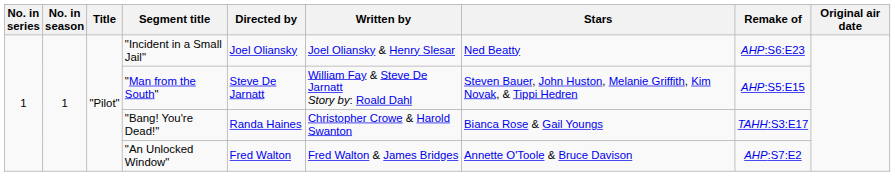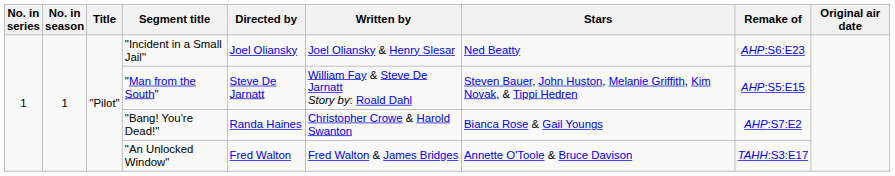"Bang! You're Dead!" | Remake of: TAHH:S3:E17 -> AHP:S7:E2
"An Unlocked Window" | Remake of: AHP:S7:E2 -> TAHH:S3:E17
